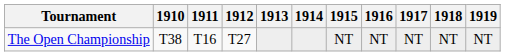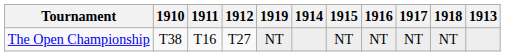columns swapped: 1913 <-> 1919
